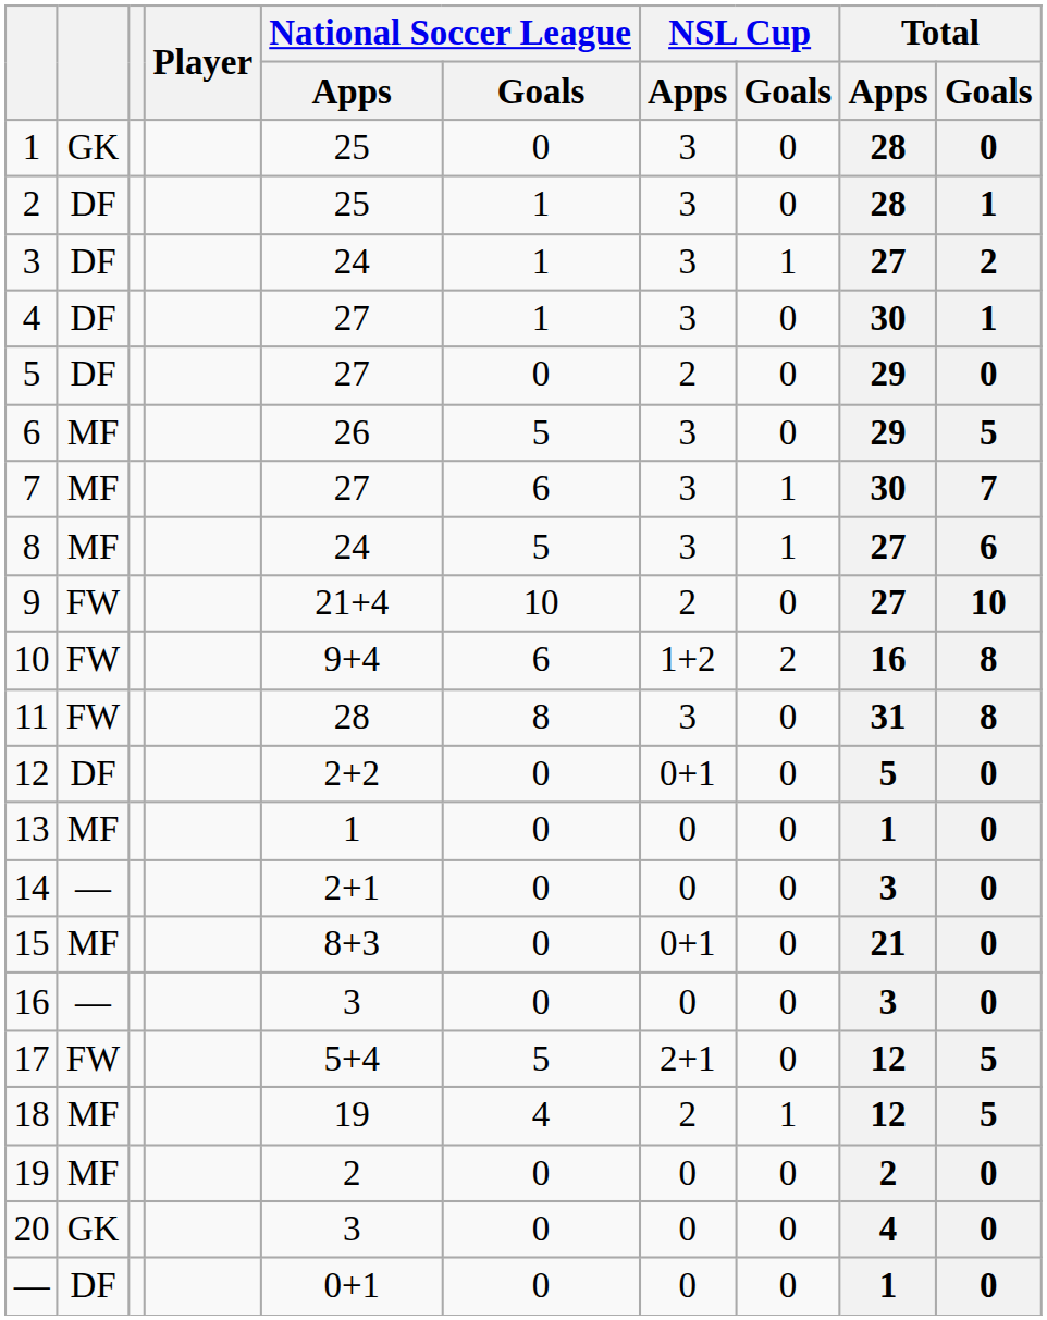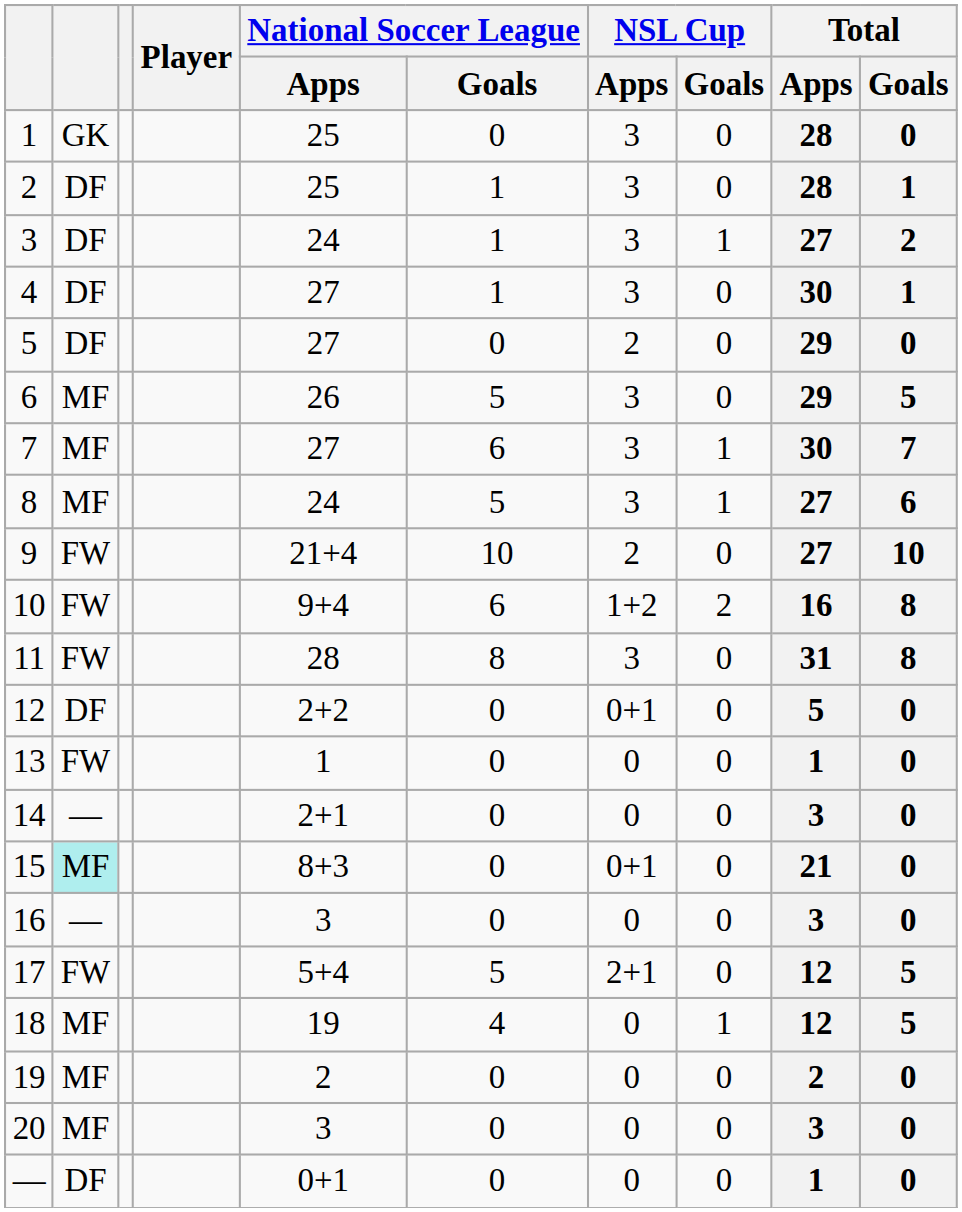13 | column 2: MF -> FW
15 | column 2: no background -> paleturquoise background
18 | NSL Cup / Apps: 2 -> 0
20 | column 2: GK -> MF
20 | Total / Apps: 4 -> 3
